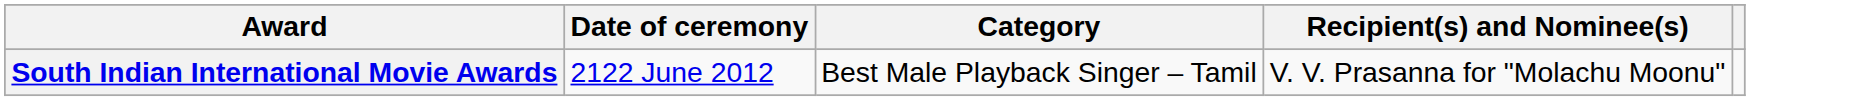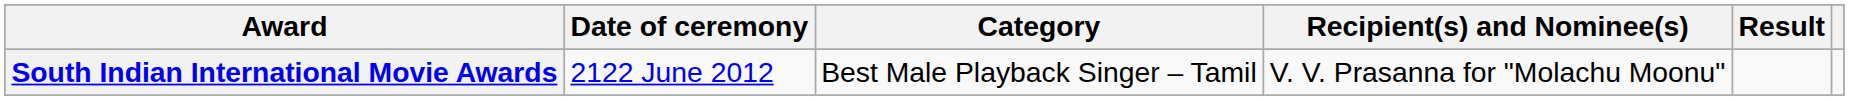+ column: Result
